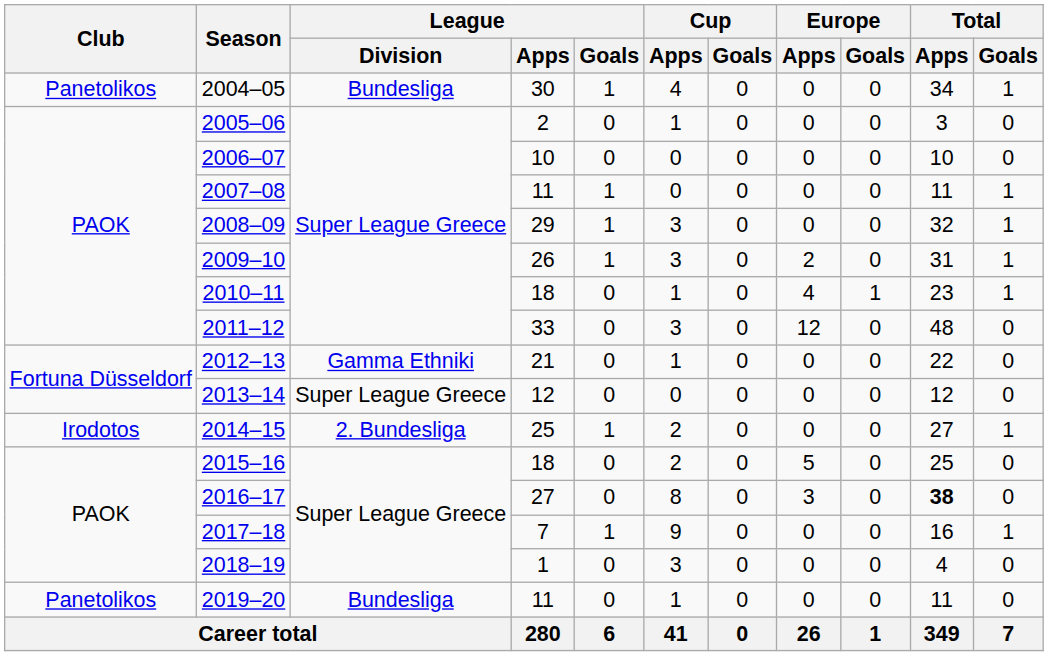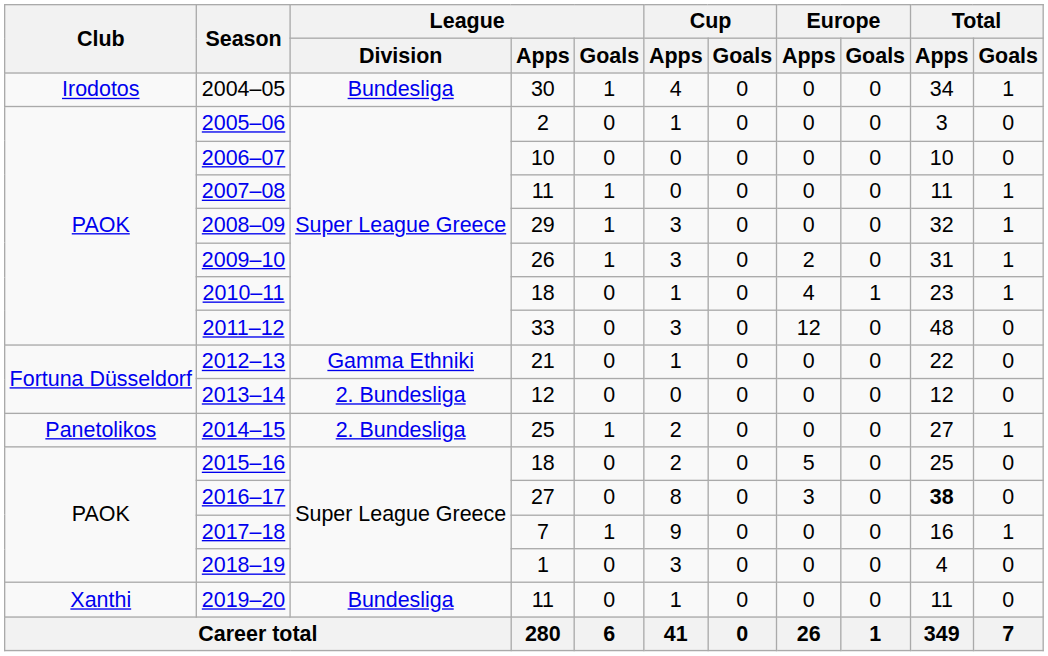2004–05 | Club: Panetolikos -> Irodotos
2013–14 | League / Division: Super League Greece -> 2. Bundesliga
2014–15 | Club: Irodotos -> Panetolikos
2019–20 | Club: Panetolikos -> Xanthi
